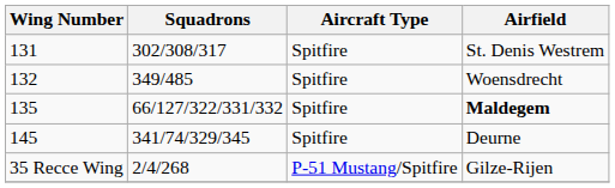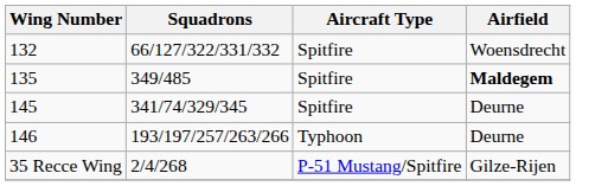- row: 131 | 302/308/317 | Spitfire | St. Denis Westrem
132 | Squadrons: 349/485 -> 66/127/322/331/332
135 | Squadrons: 66/127/322/331/332 -> 349/485
+ row: 146 | 193/197/257/263/266 | Typhoon | Deurne
